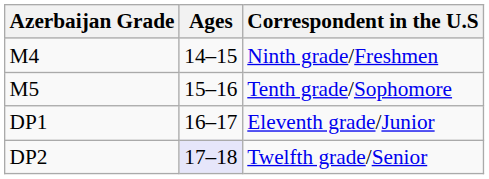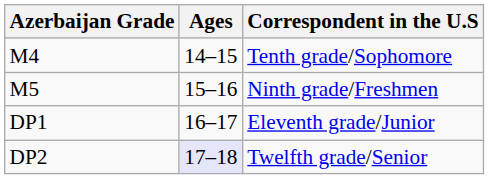M4 | Correspondent in the U.S: Ninth grade/Freshmen -> Tenth grade/Sophomore
M5 | Correspondent in the U.S: Tenth grade/Sophomore -> Ninth grade/Freshmen
